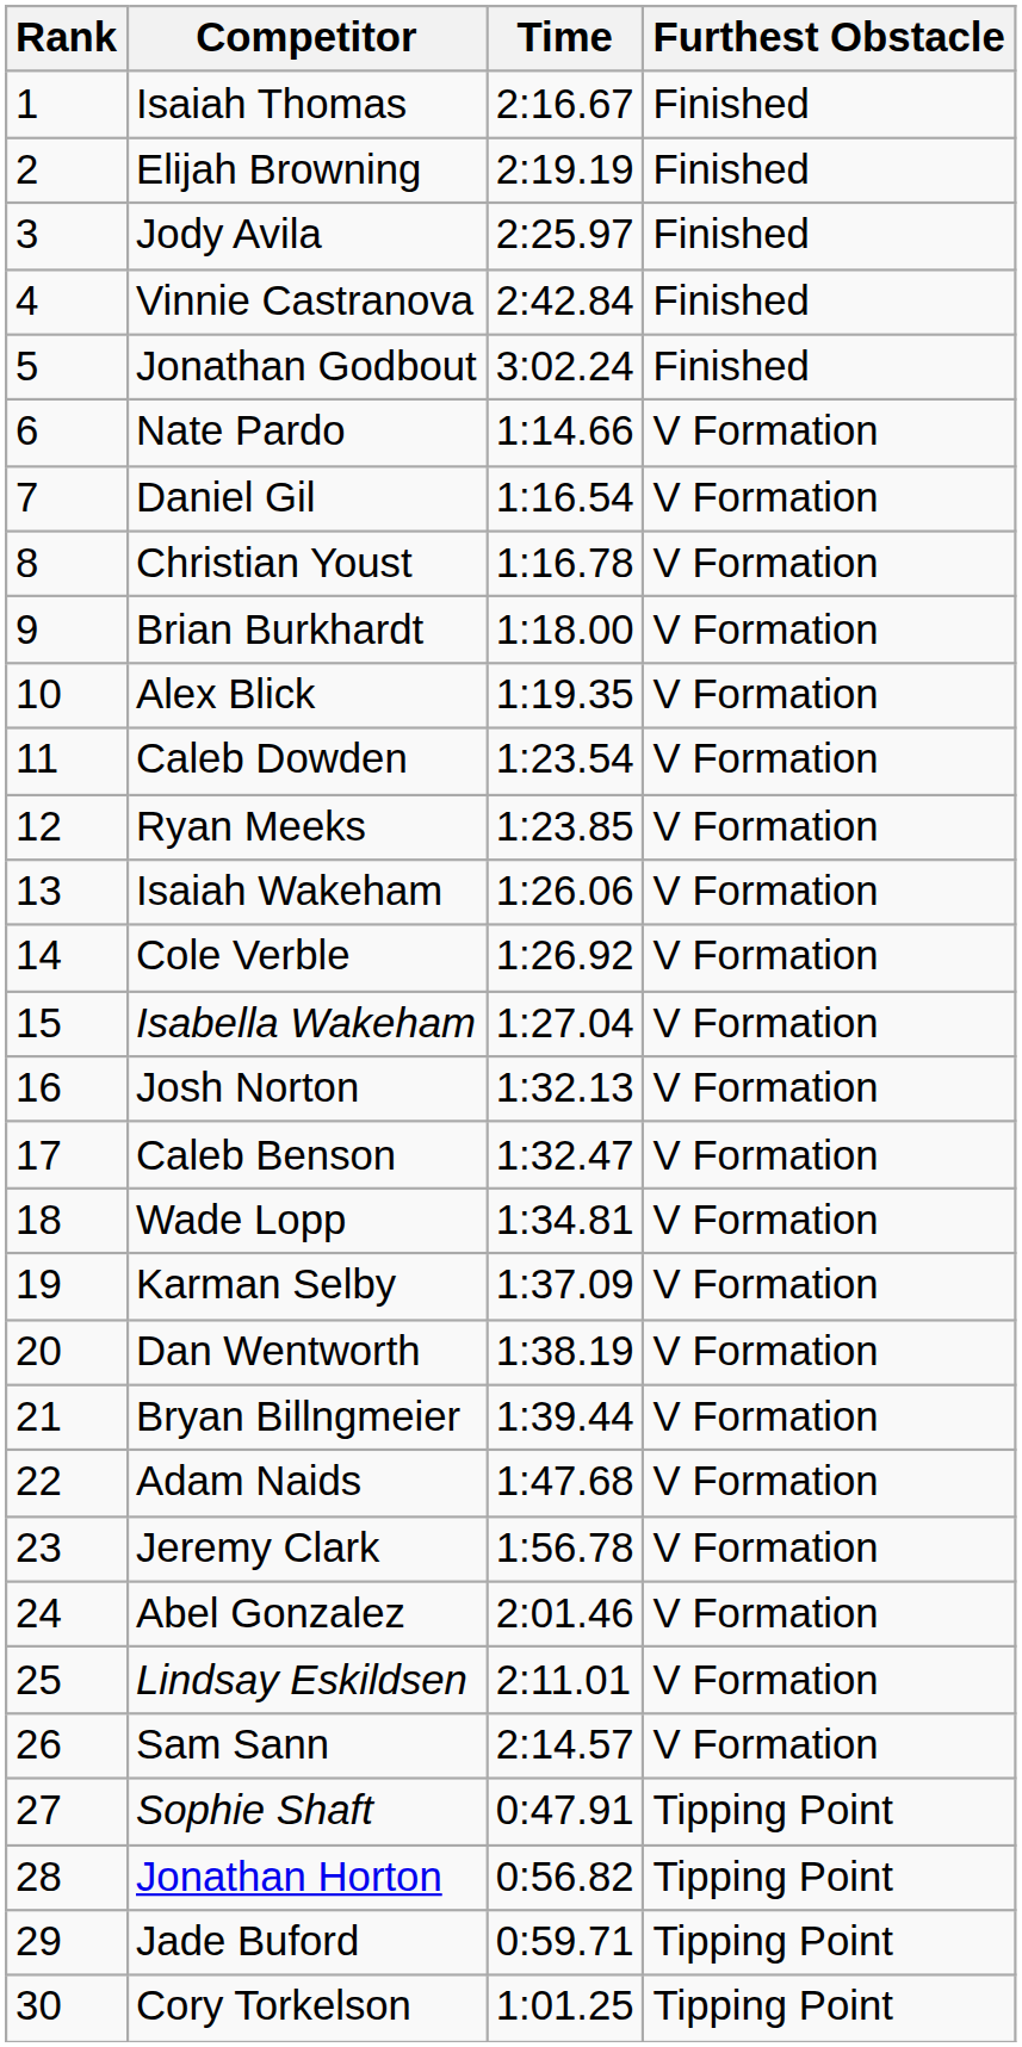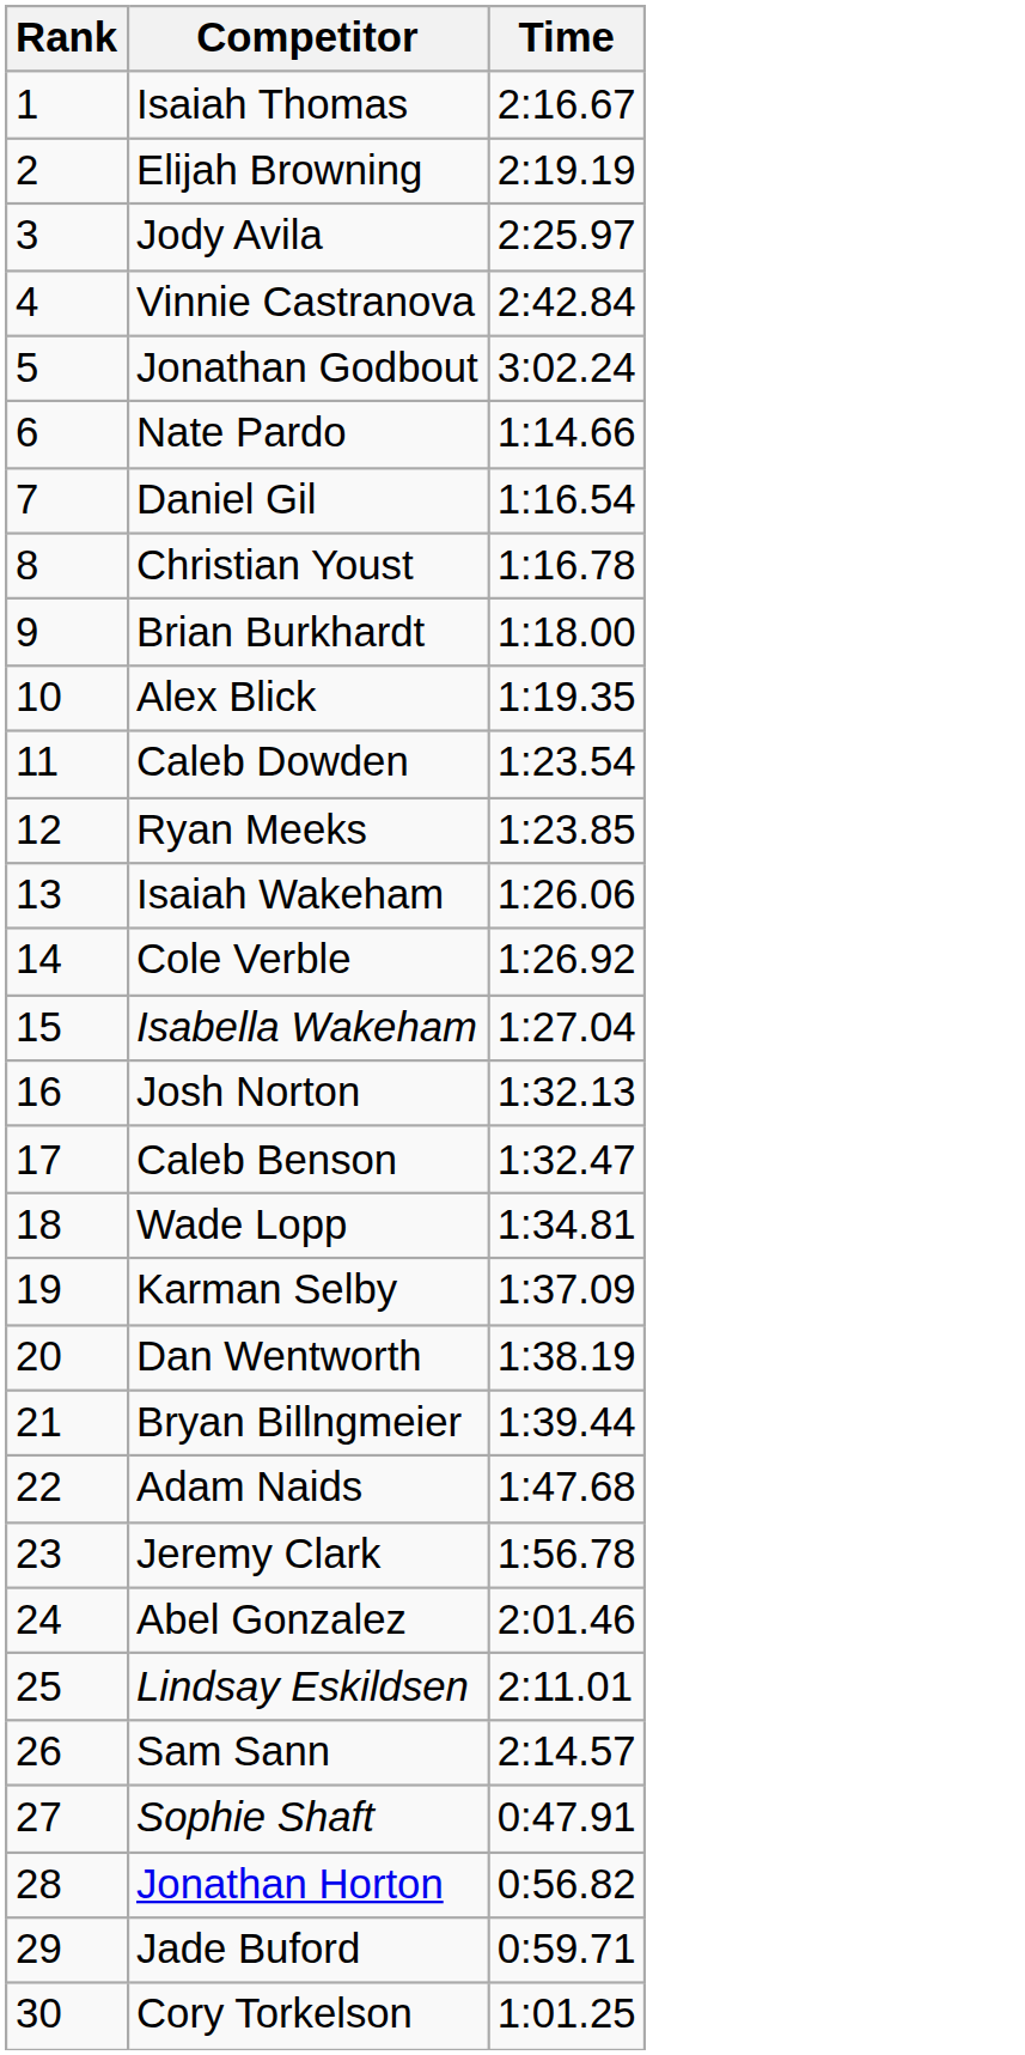- column: Furthest Obstacle | Finished | Finished | Finished | Finished | Finished | V Formation | V Formation | V Formation | V Formation | V Formation | V Formation | V Formation | V Formation | V Formation | V Formation | V Formation | V Formation | V Formation | V Formation | V Formation | V Formation | V Formation | V Formation | V Formation | V Formation | V Formation | Tipping Point | Tipping Point | Tipping Point | Tipping Point
